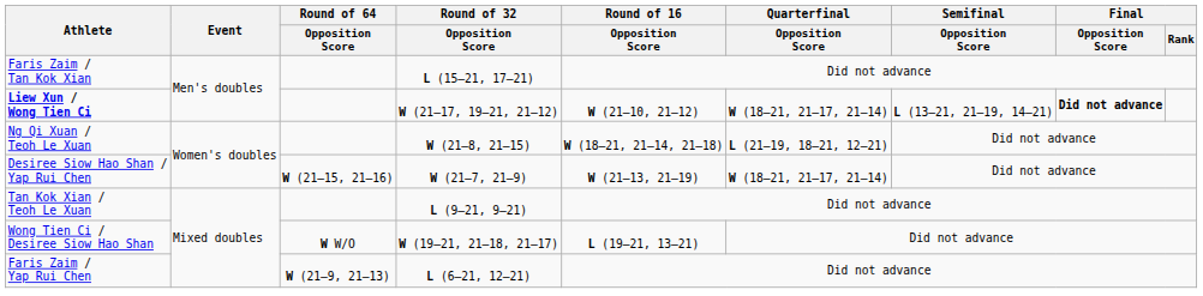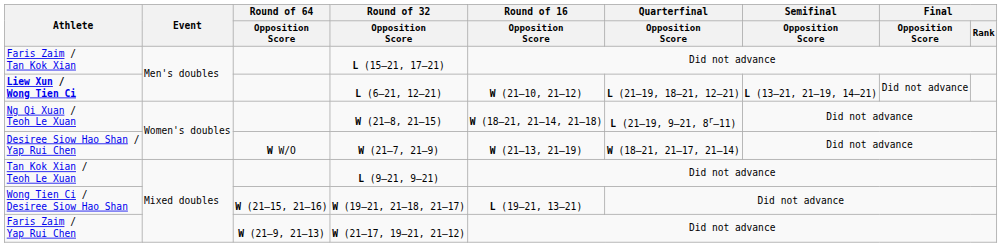Liew Xun / Wong Tien Ci | Round of 32 / Opposition Score: W (21–17, 19–21, 21–12) -> L (6–21, 12–21)
Liew Xun / Wong Tien Ci | Quarterfinal / Opposition Score: W (18–21, 21–17, 21–14) -> L (21–19, 18–21, 12–21)
Liew Xun / Wong Tien Ci | Final / Opposition Score: bold -> normal
Ng Qi Xuan / Teoh Le Xuan | Quarterfinal / Opposition Score: L (21–19, 18–21, 12–21) -> L (21–19, 9–21, 8r–11)
Desiree Siow Hao Shan / Yap Rui Chen | Round of 64 / Opposition Score: W (21–15, 21–16) -> W W/O
Wong Tien Ci / Desiree Siow Hao Shan | Round of 64 / Opposition Score: W W/O -> W (21–15, 21–16)
Faris Zaim / Yap Rui Chen | Round of 32 / Opposition Score: L (6–21, 12–21) -> W (21–17, 19–21, 21–12)
